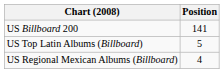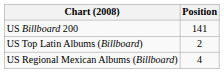US Top Latin Albums (Billboard) | Position: 5 -> 2
